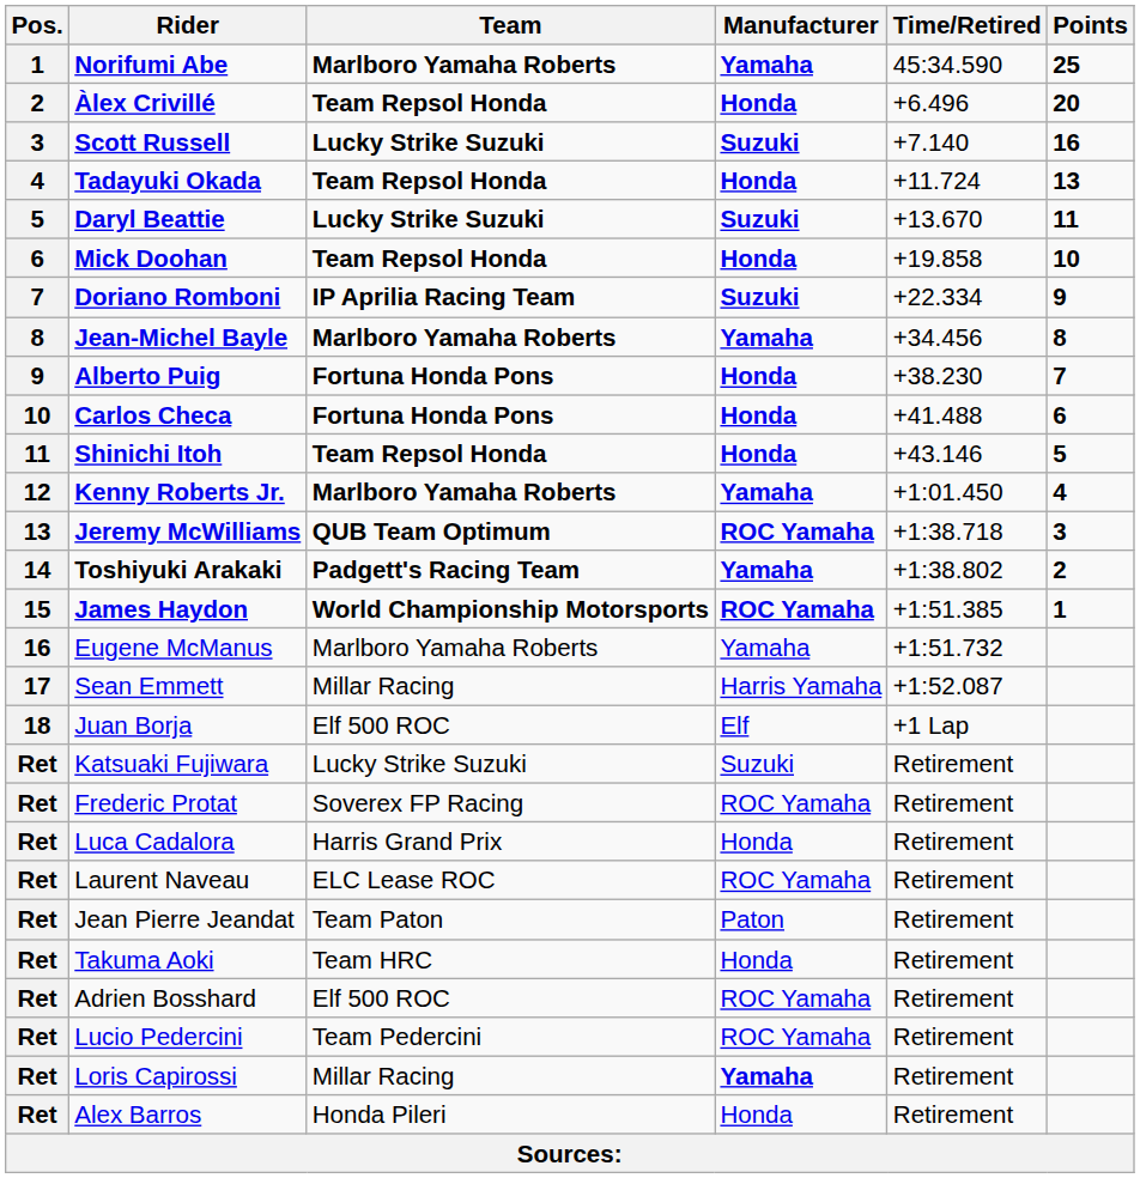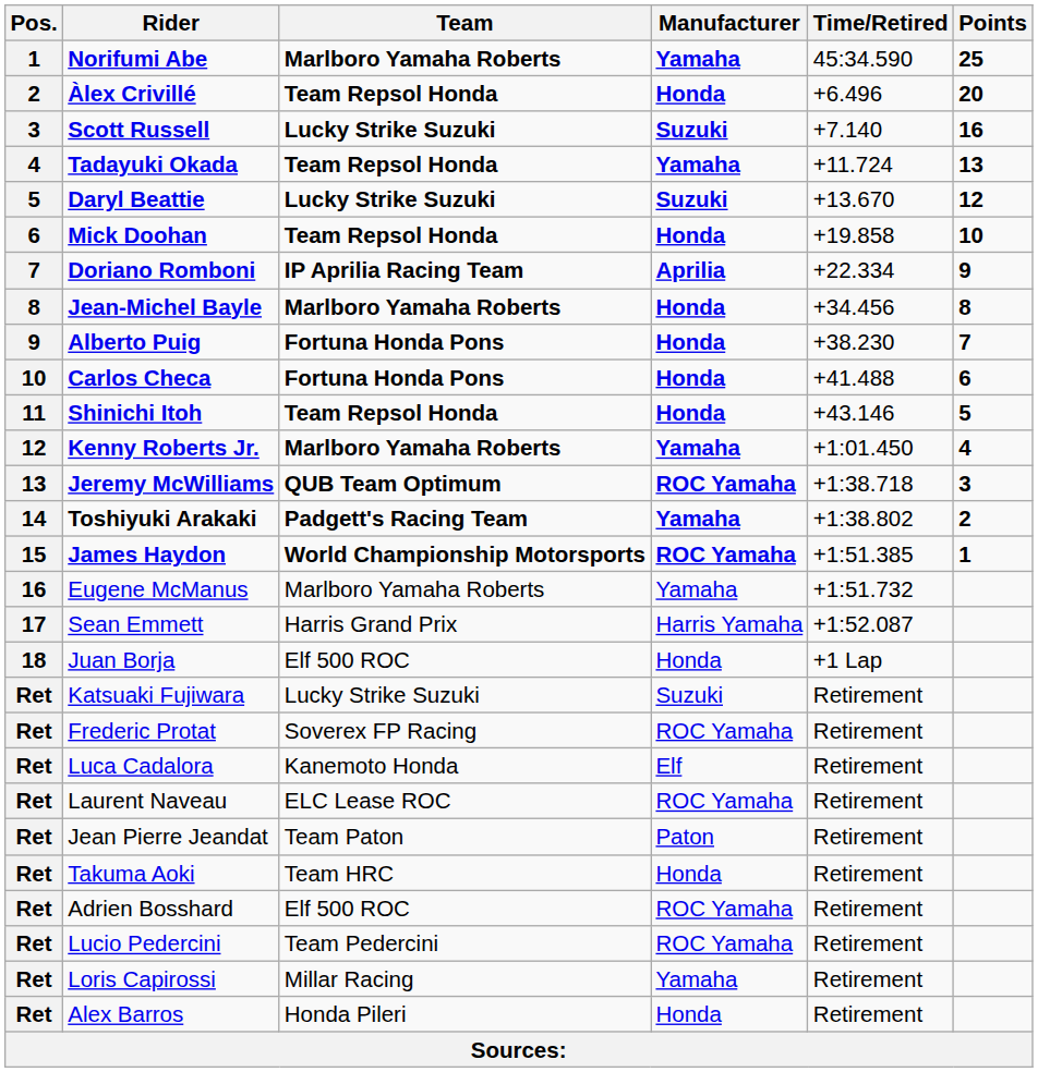Tadayuki Okada | Manufacturer: Honda -> Yamaha
Daryl Beattie | Points: 11 -> 12
Doriano Romboni | Manufacturer: Suzuki -> Aprilia
Jean-Michel Bayle | Manufacturer: Yamaha -> Honda
Sean Emmett | Team: Millar Racing -> Harris Grand Prix
Juan Borja | Manufacturer: Elf -> Honda
Luca Cadalora | Team: Harris Grand Prix -> Kanemoto Honda
Luca Cadalora | Manufacturer: Honda -> Elf
Loris Capirossi | Manufacturer: bold -> normal
